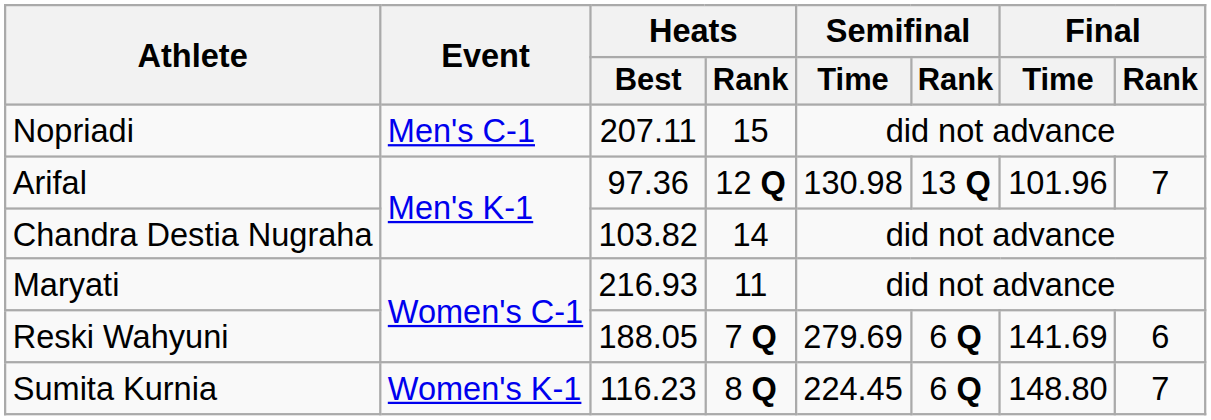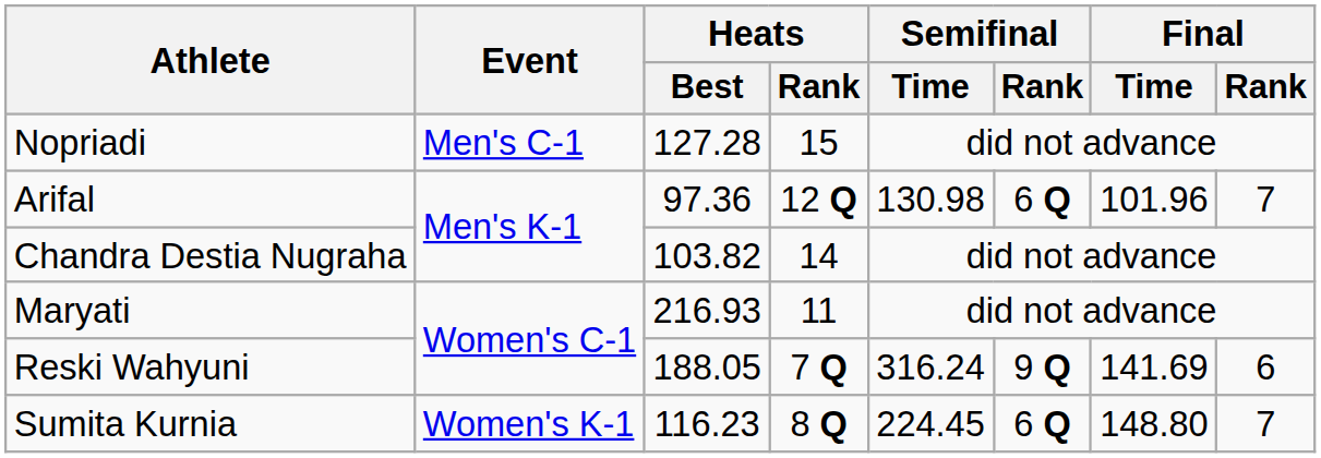Nopriadi | Heats / Best: 207.11 -> 127.28
Arifal | Semifinal / Rank: 13 Q -> 6 Q
Reski Wahyuni | Semifinal / Time: 279.69 -> 316.24
Reski Wahyuni | Semifinal / Rank: 6 Q -> 9 Q
